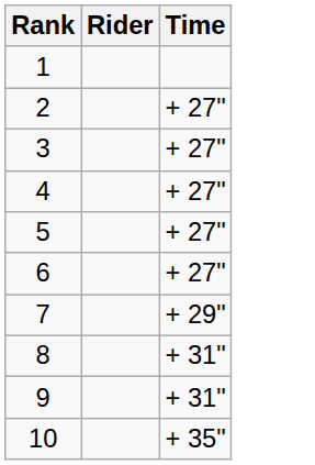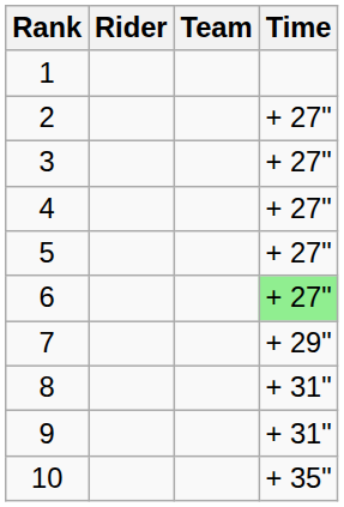+ column: Team
6 | Time: no background -> lightgreen background
